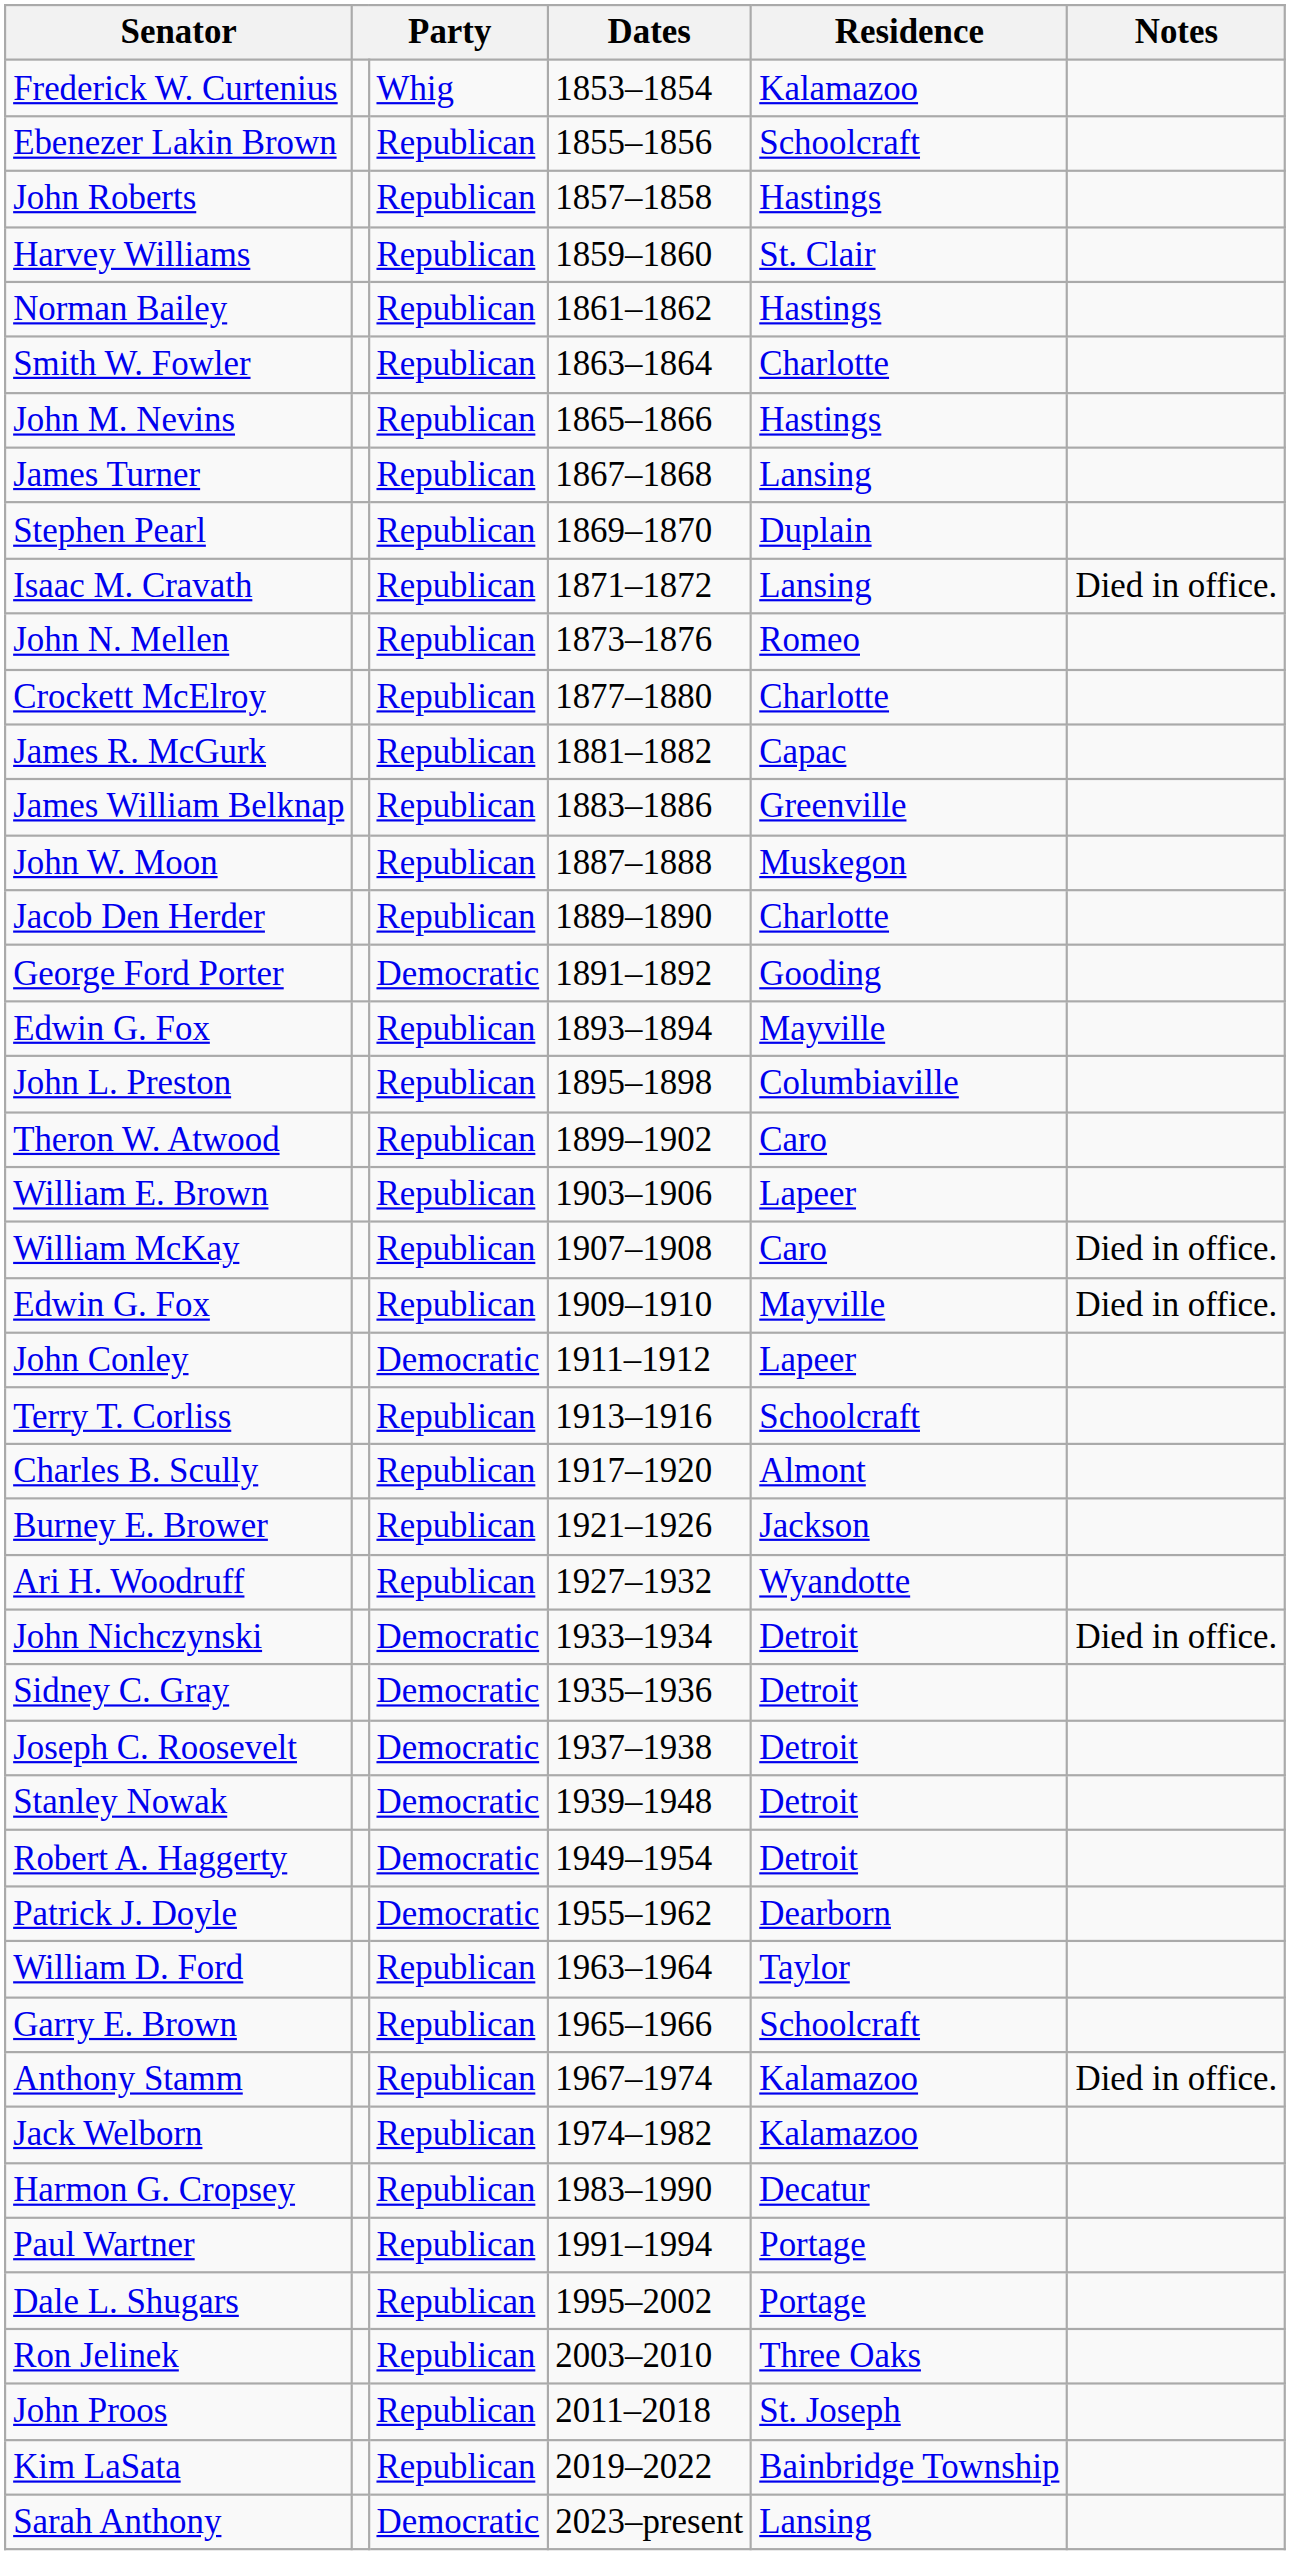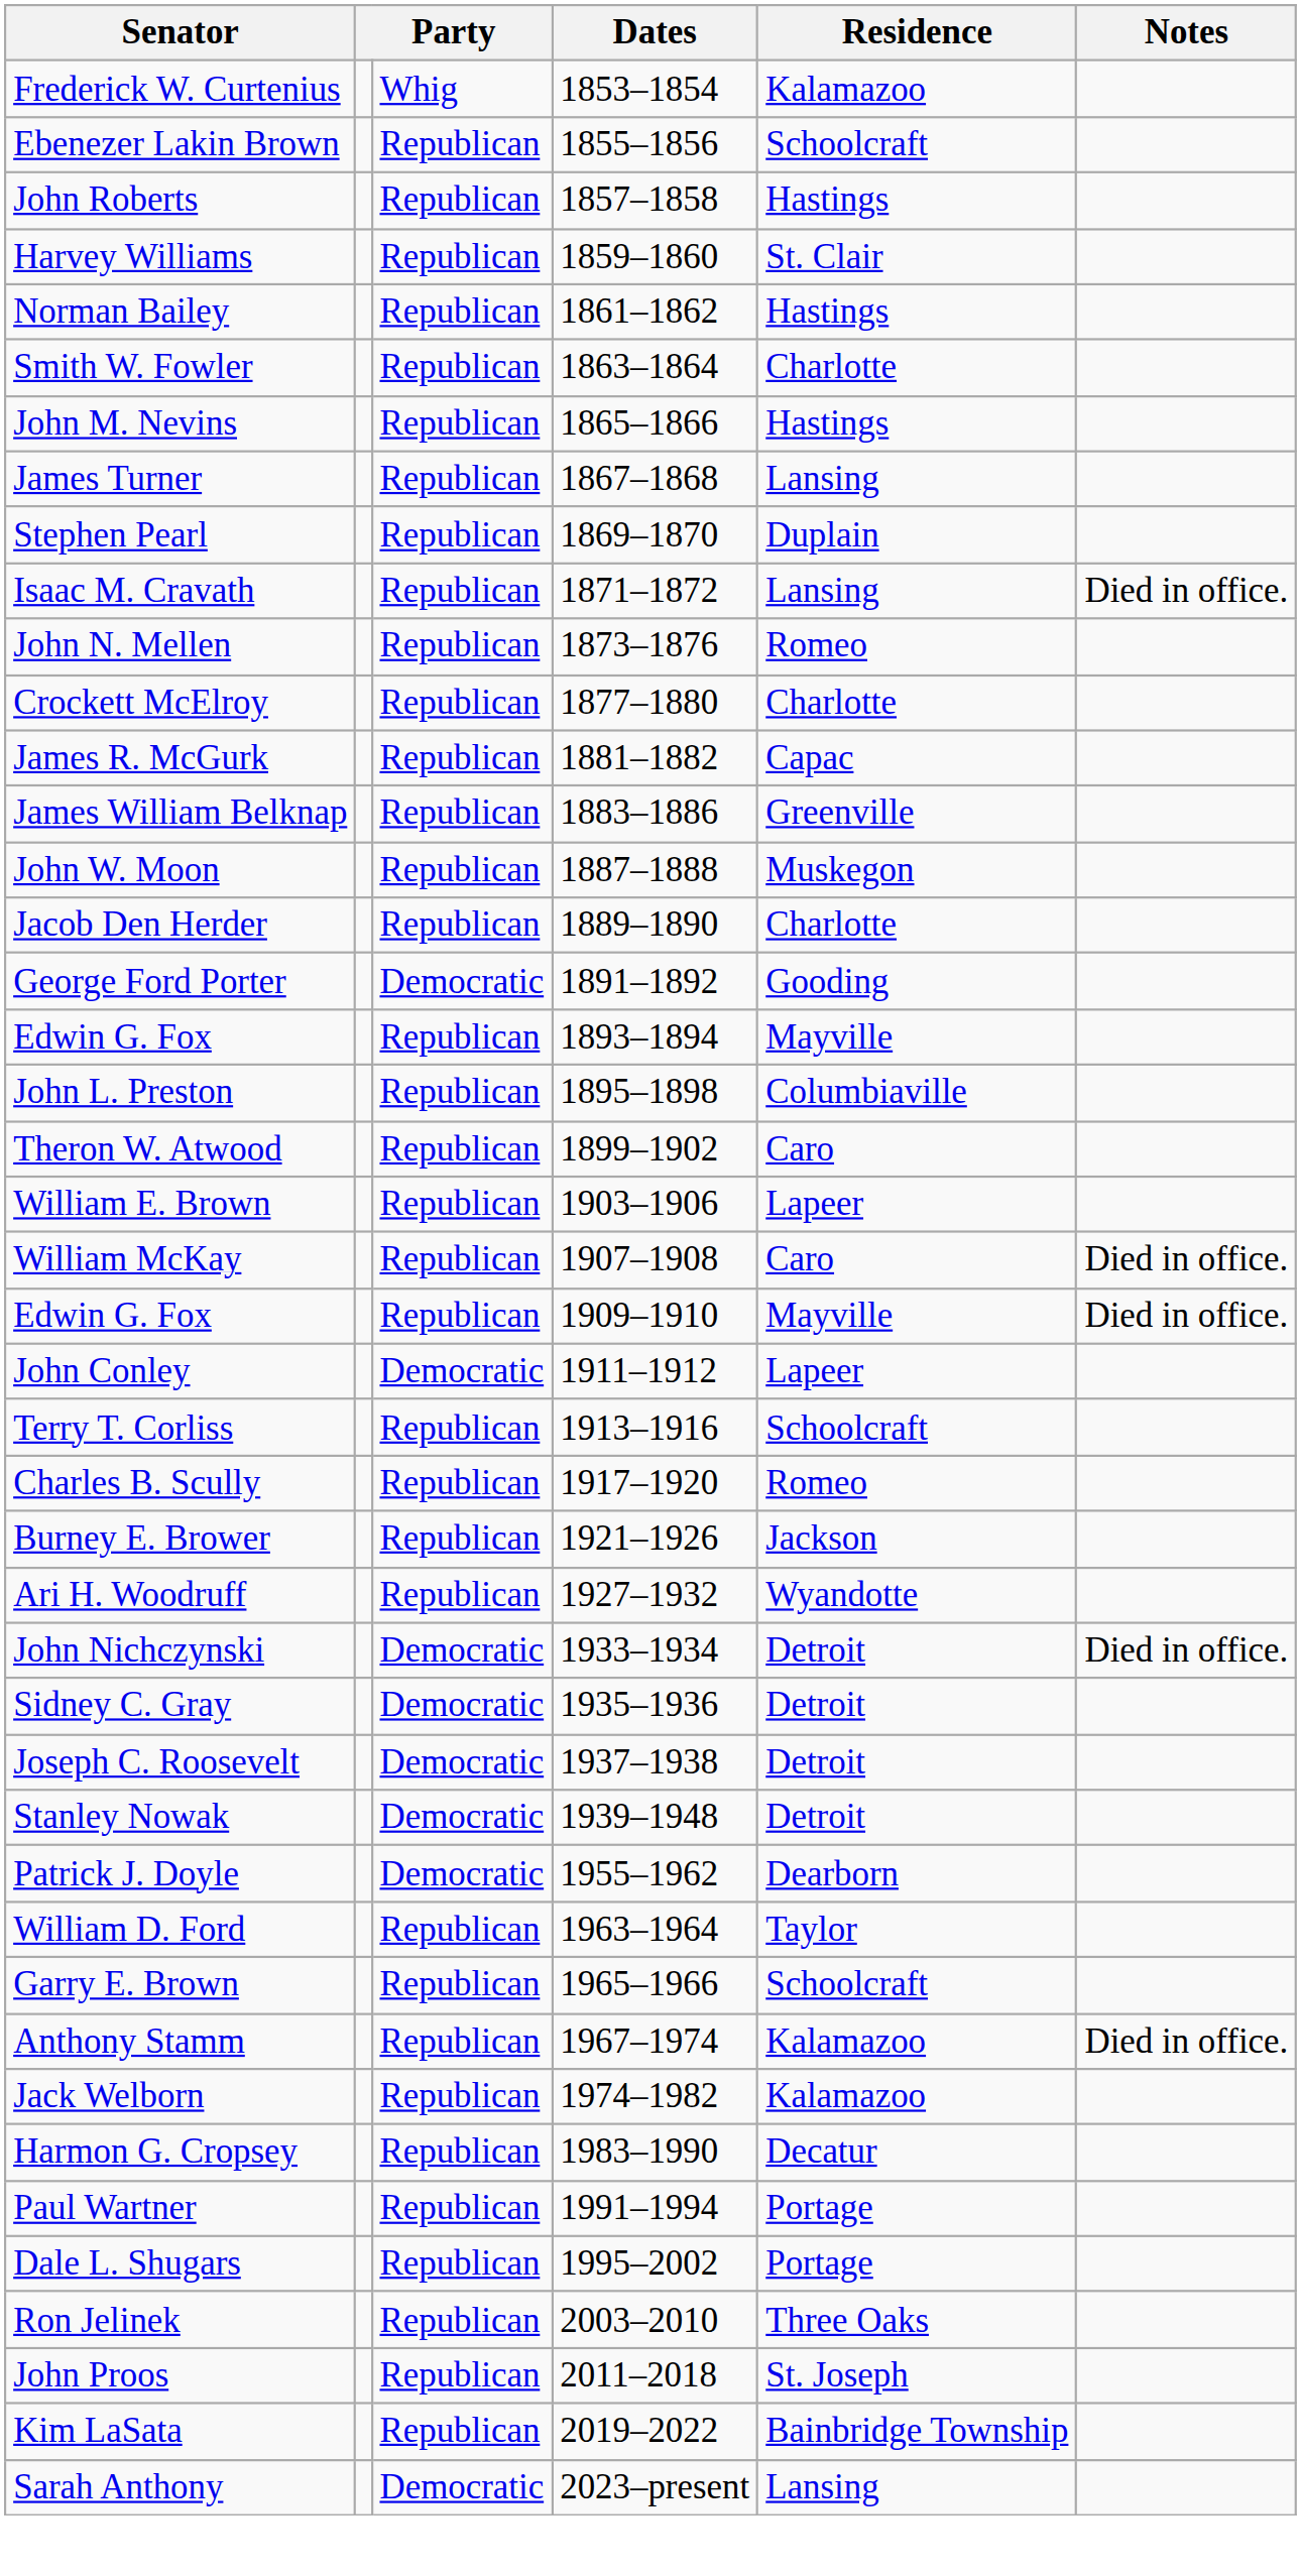Charles B. Scully | Residence: Almont -> Romeo
- row: Robert A. Haggerty | Democratic | 1949–1954 | Detroit
